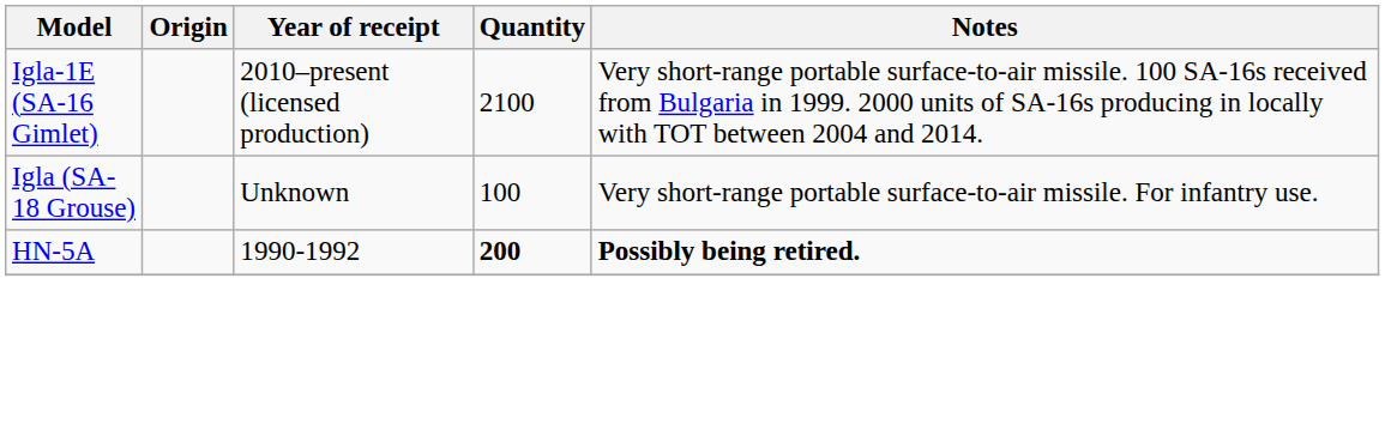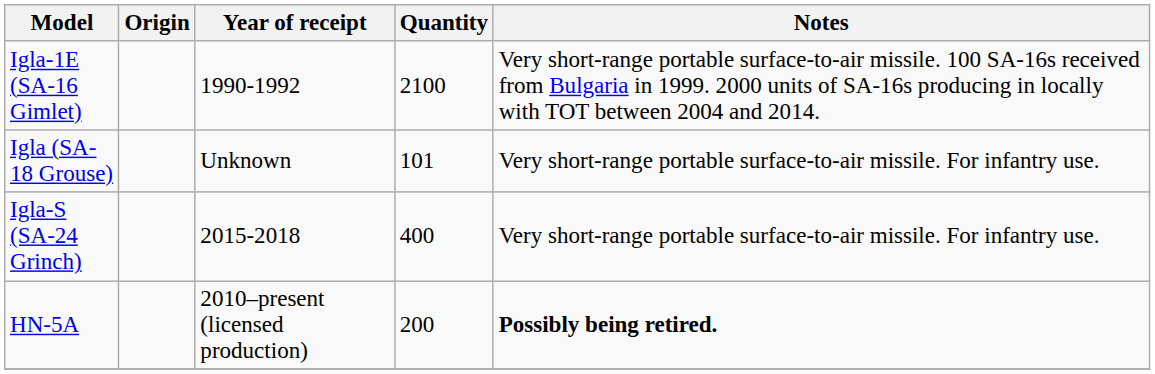Igla-1E (SA-16 Gimlet) | Year of receipt: 2010–present (licensed production) -> 1990-1992
Igla (SA-18 Grouse) | Quantity: 100 -> 101
+ row: Igla-S (SA-24 Grinch) | 2015-2018 | 400 | Very short-range portable surface-to-air missile. For infantry use.
HN-5A | Year of receipt: 1990-1992 -> 2010–present (licensed production)
HN-5A | Quantity: bold -> normal
